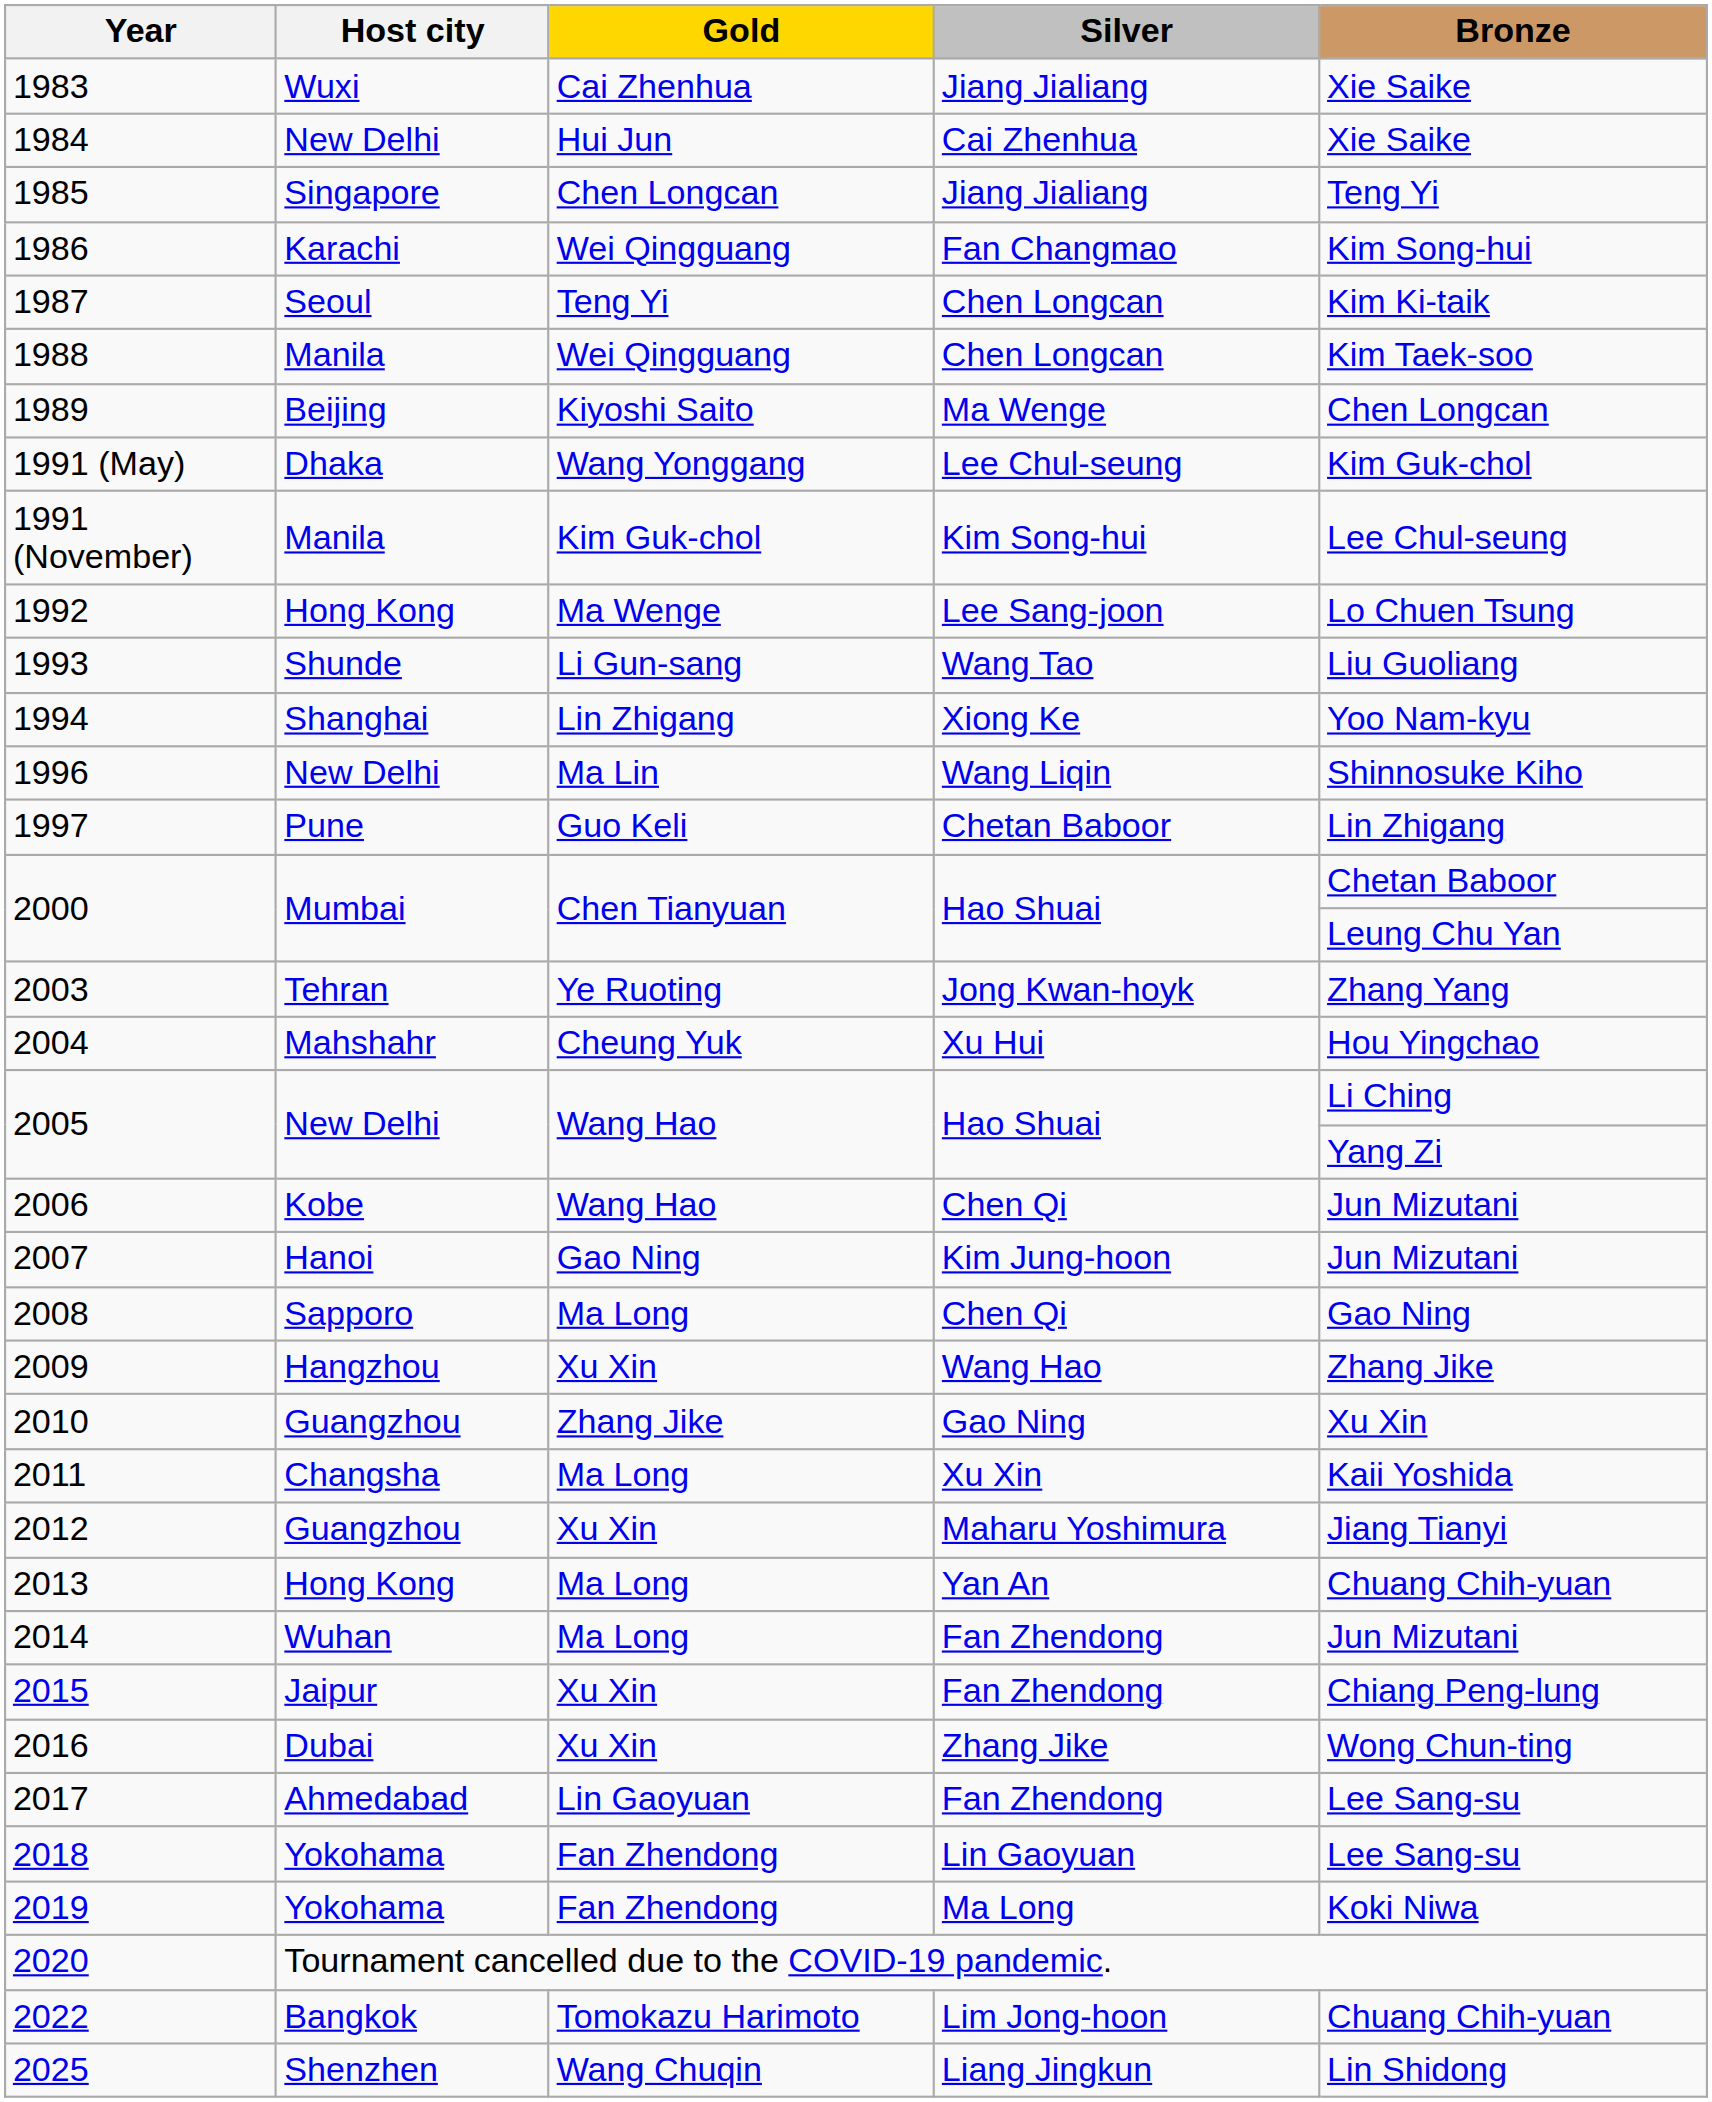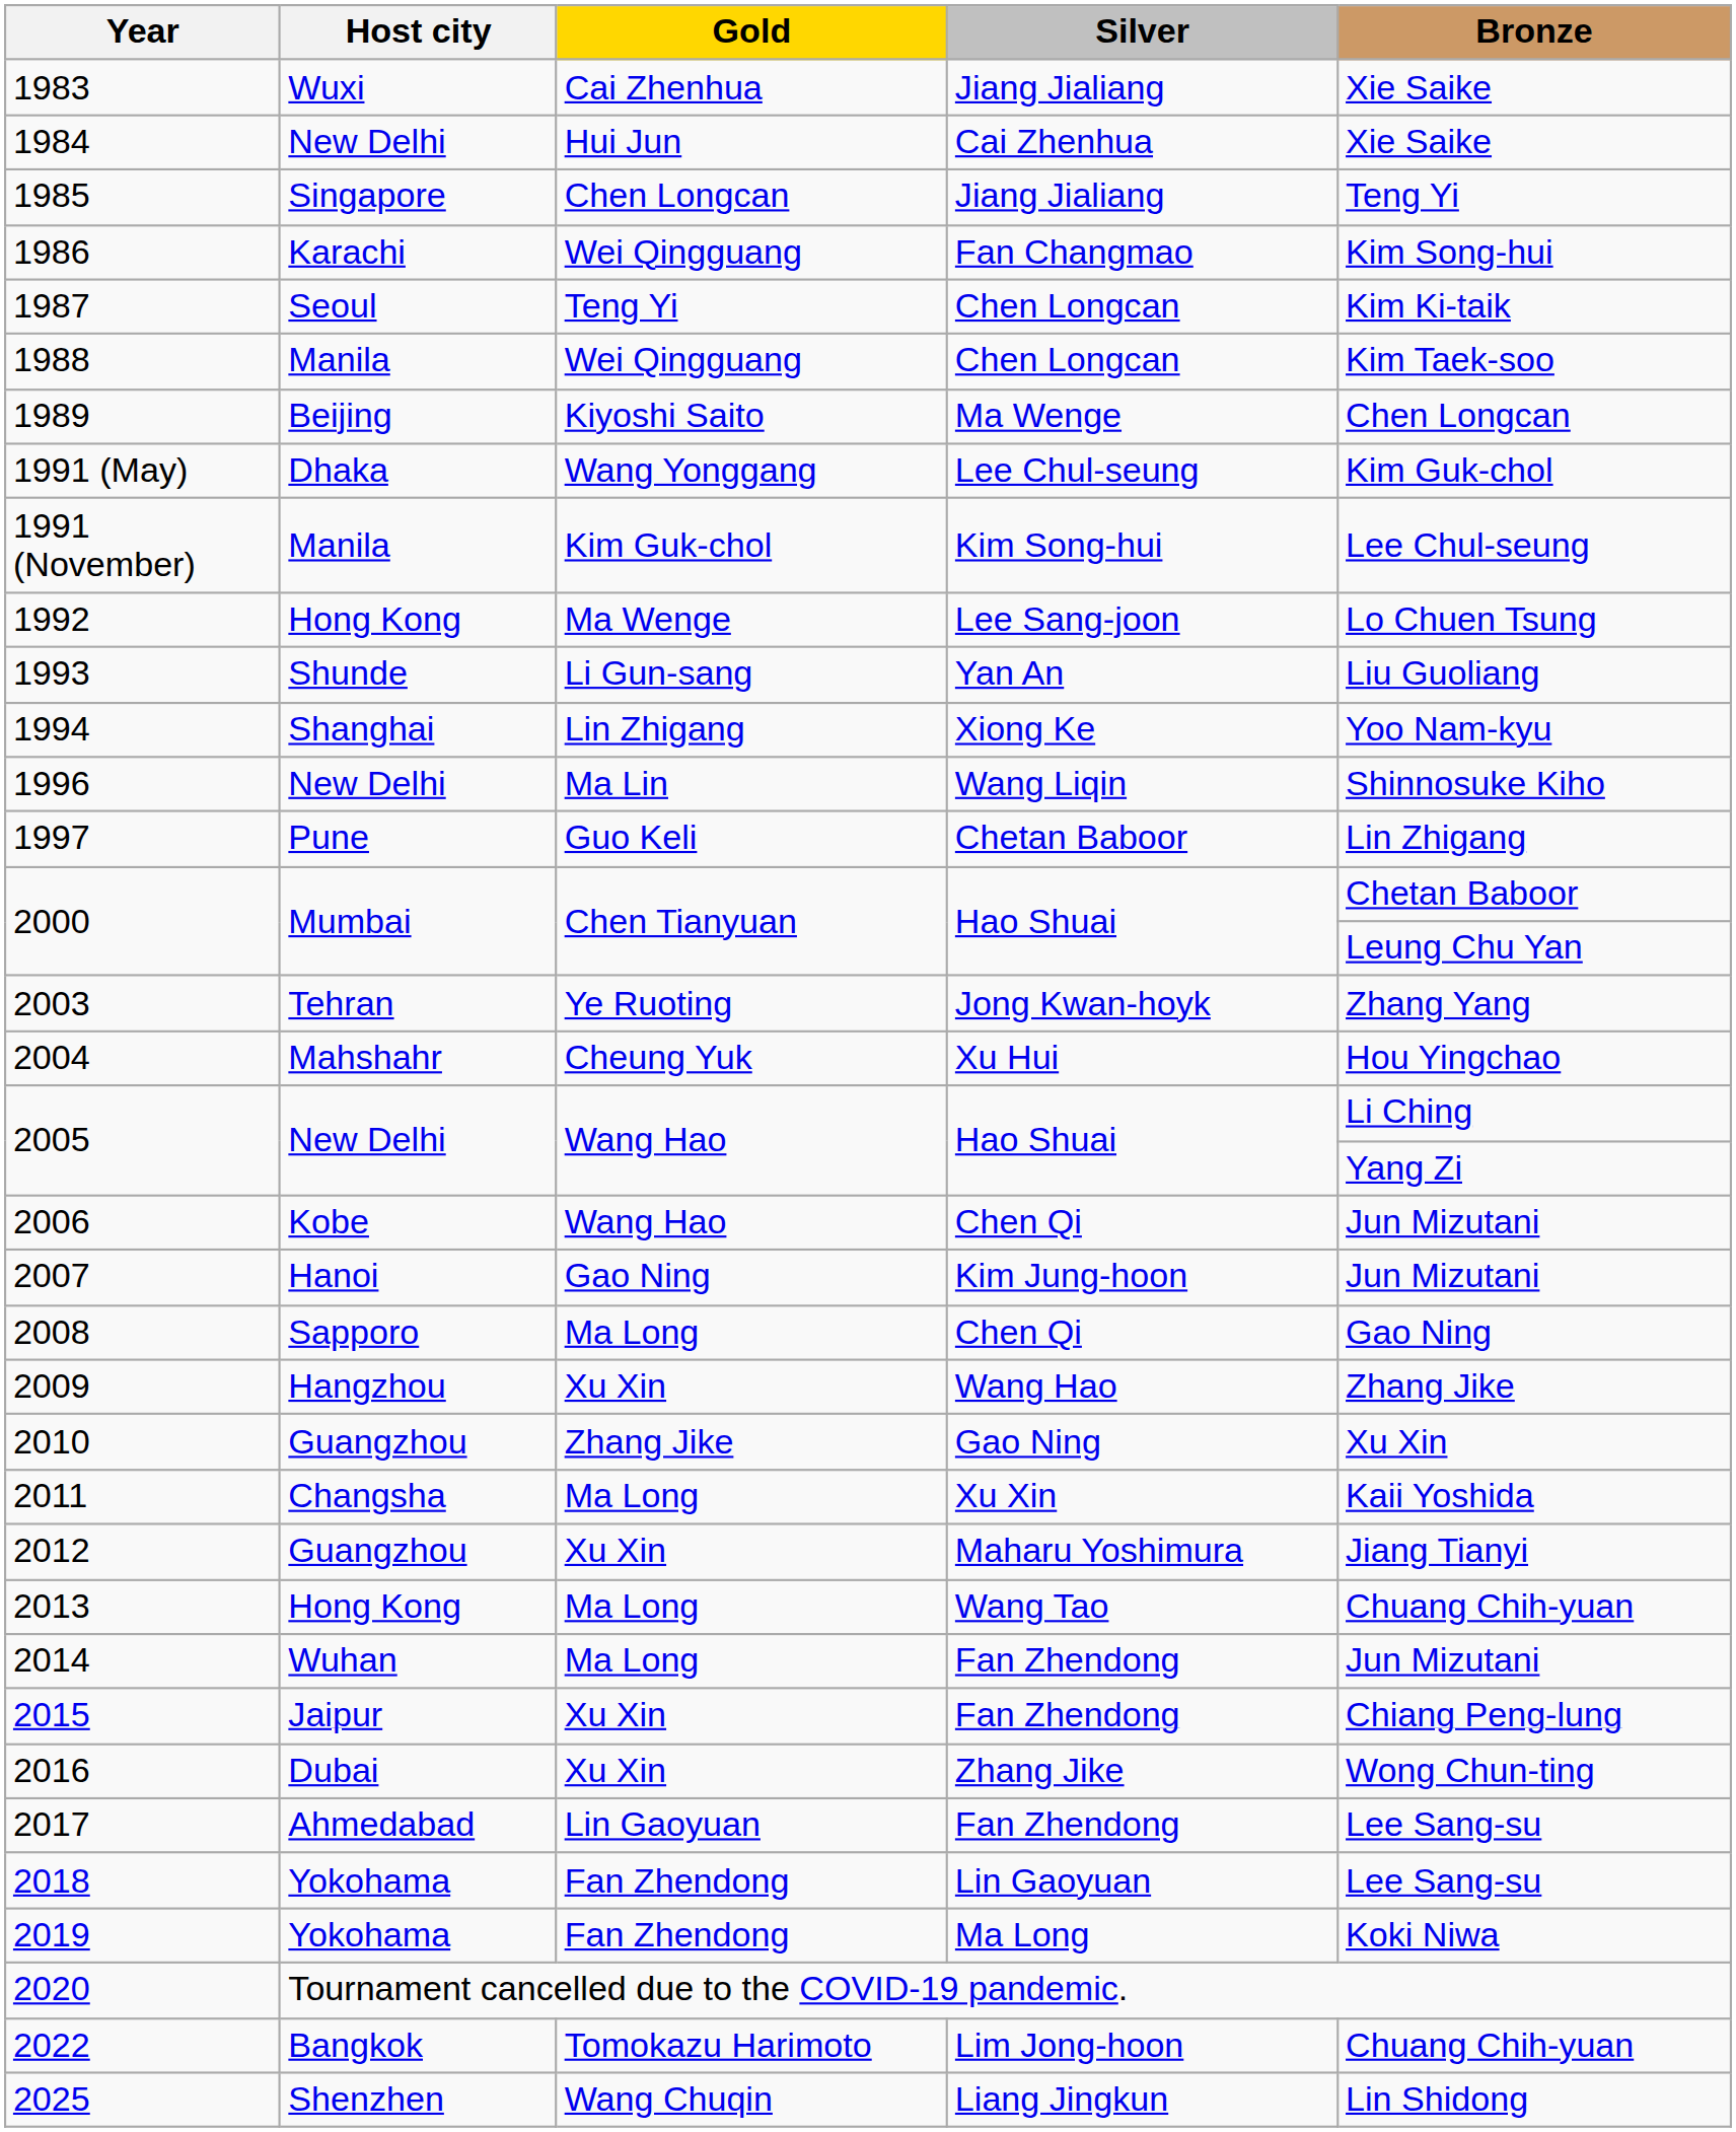1993 | Silver: Wang Tao -> Yan An
2013 | Silver: Yan An -> Wang Tao
